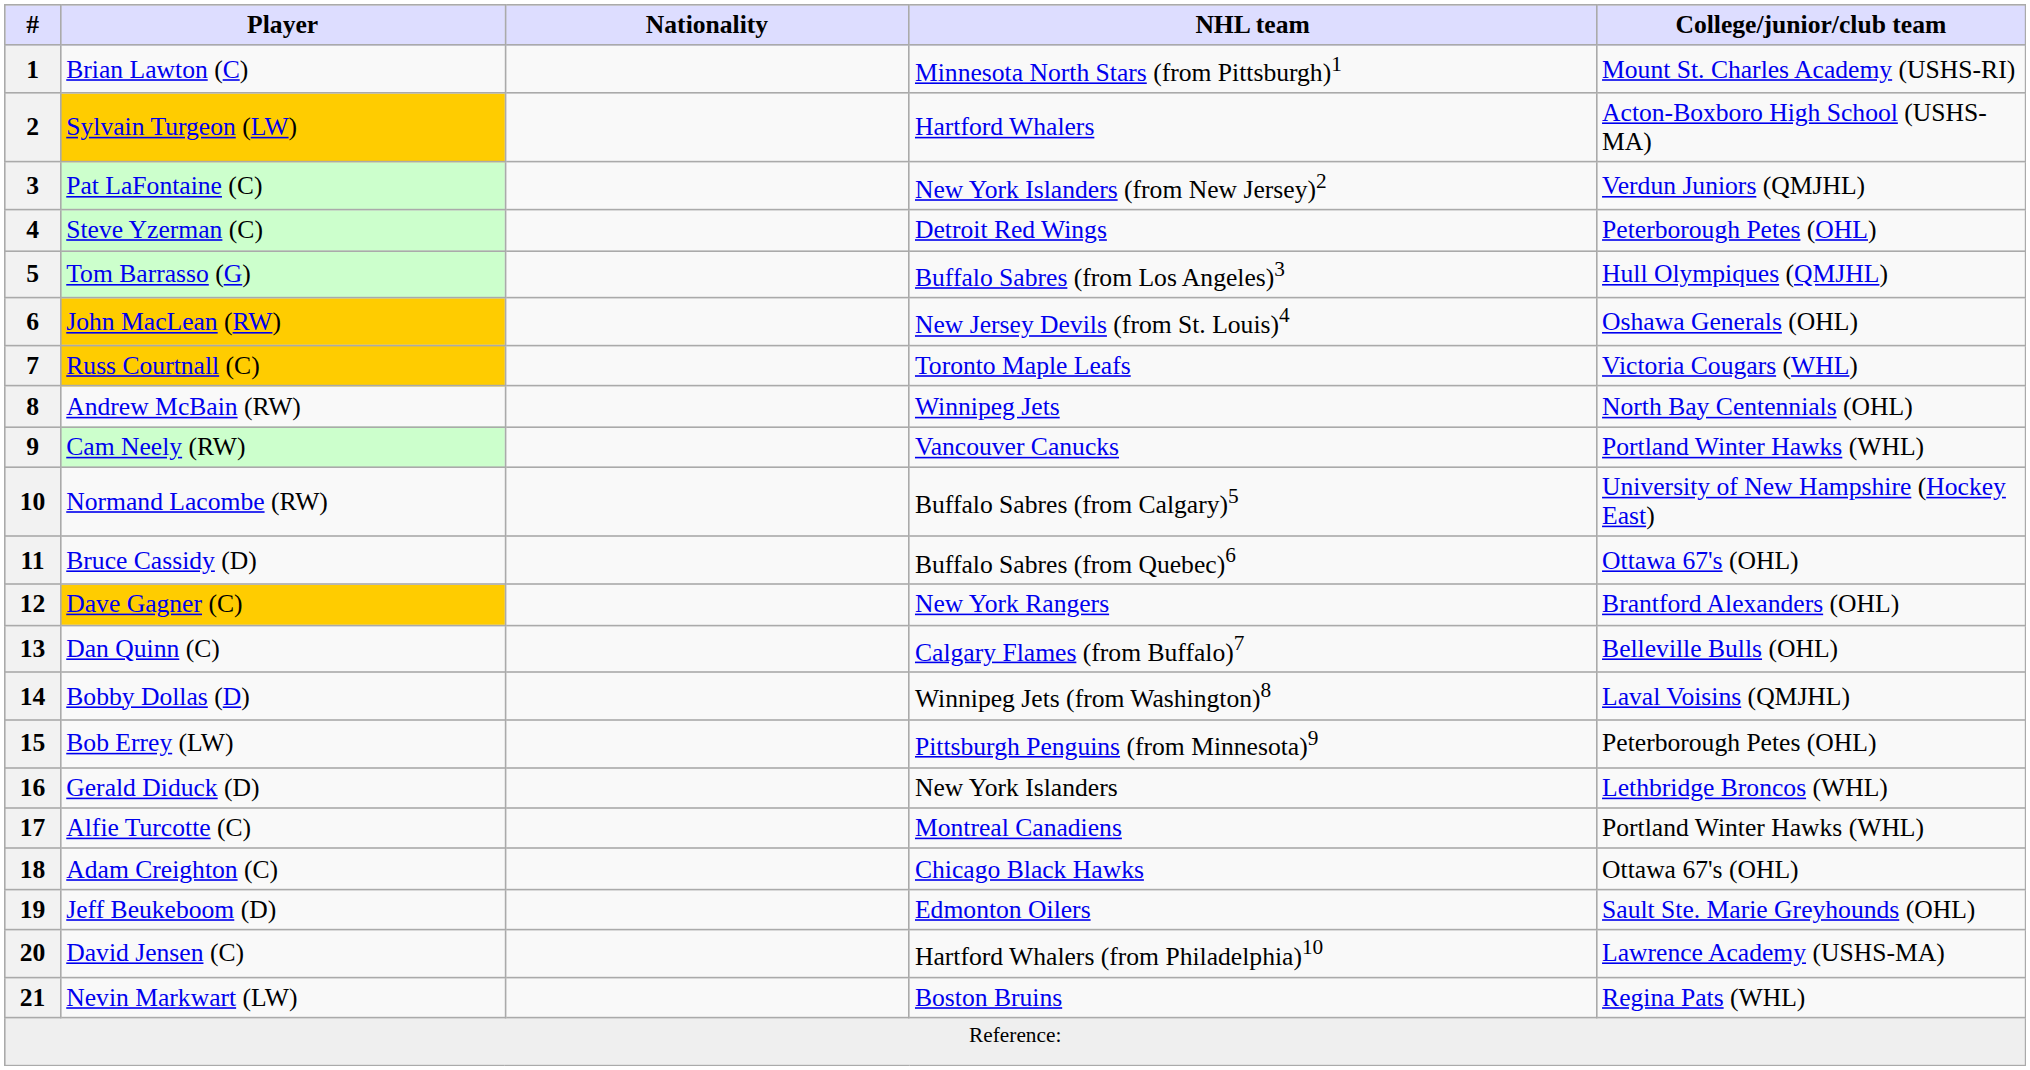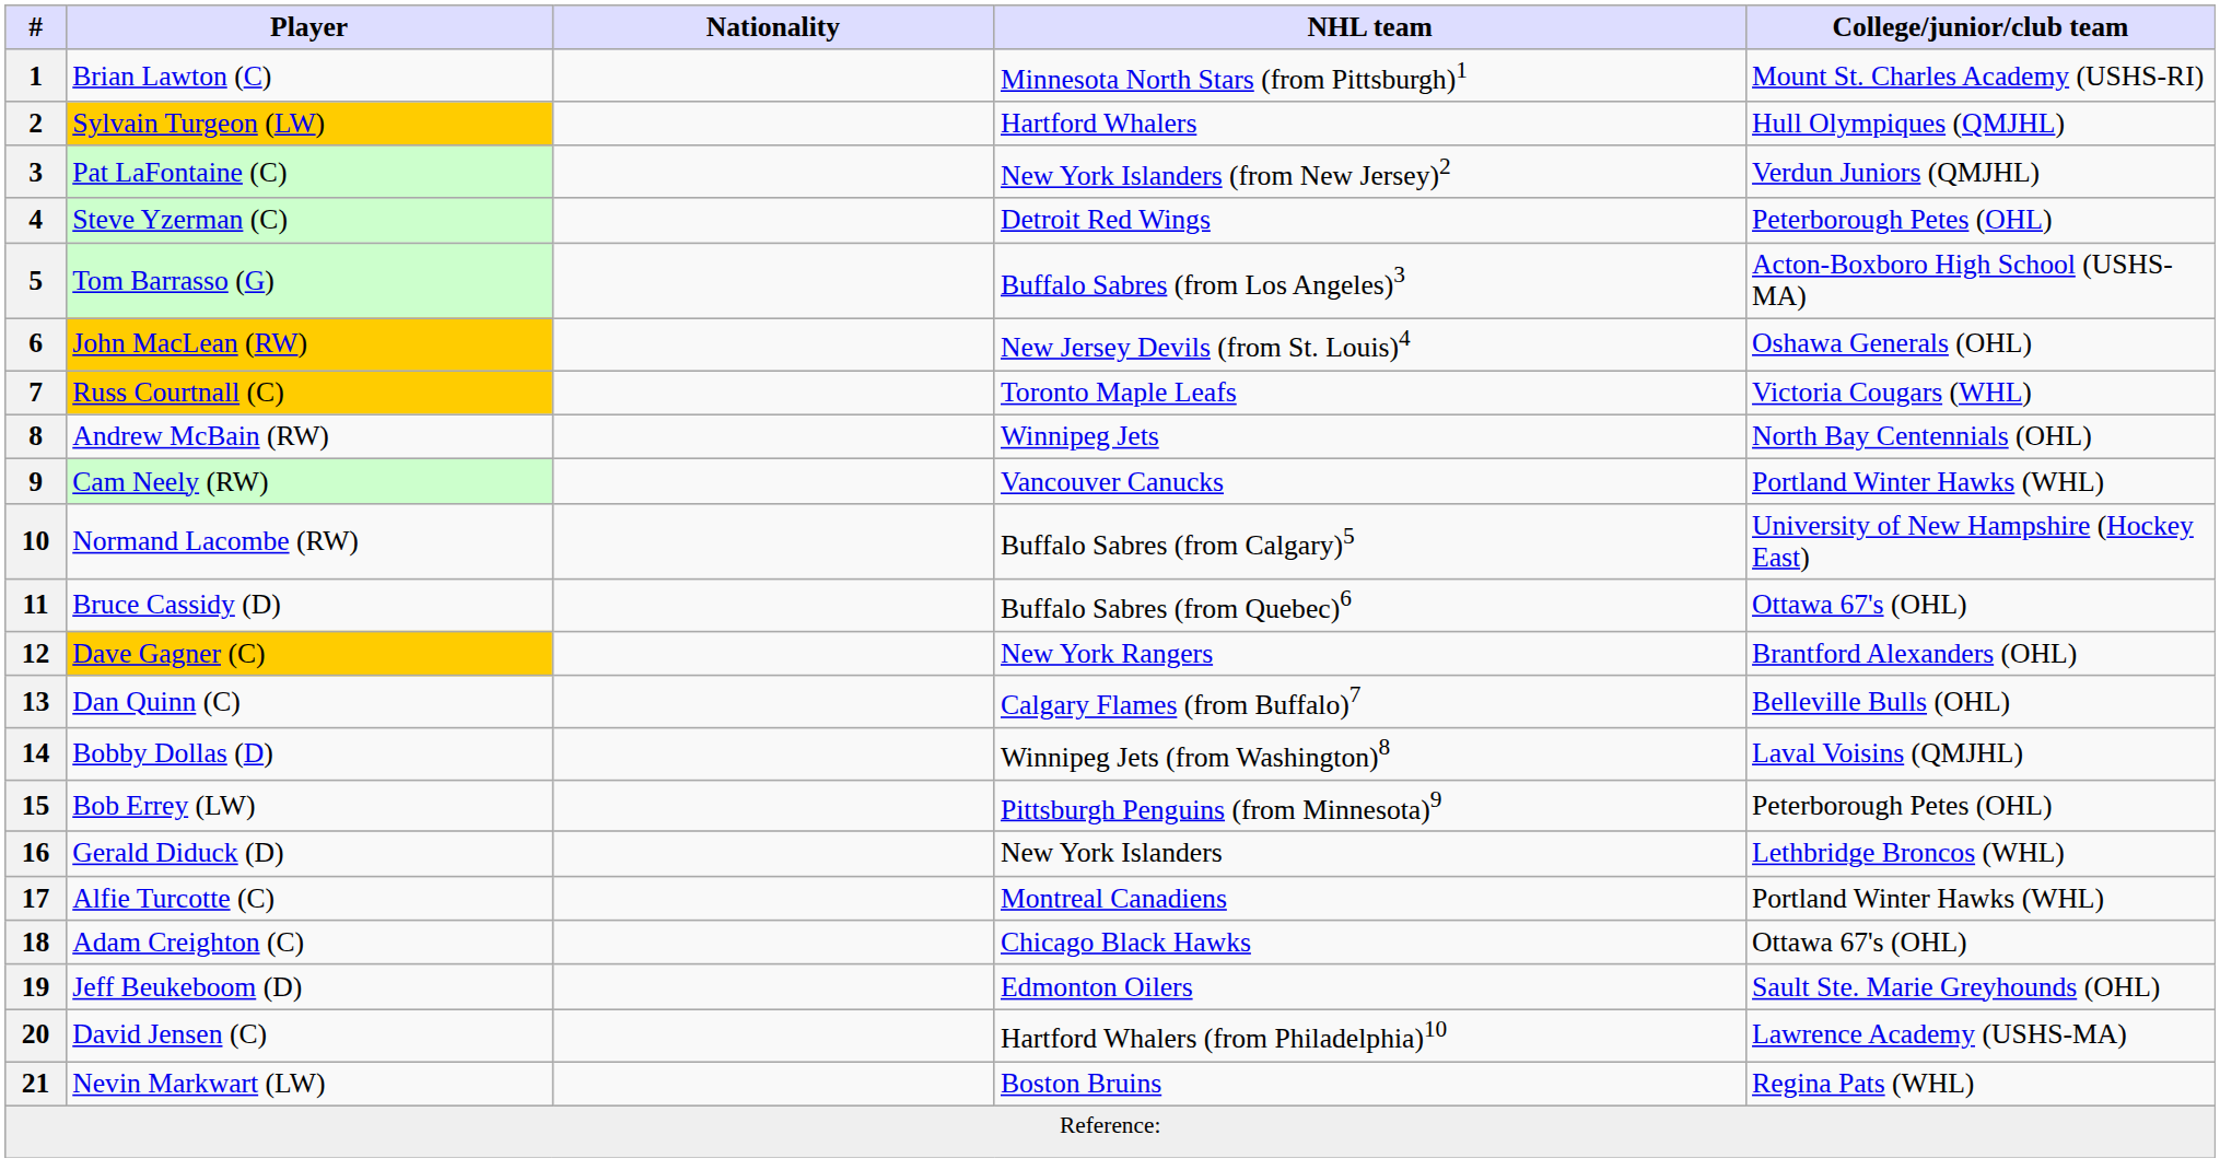2 | College/junior/club team: Acton-Boxboro High School (USHS-MA) -> Hull Olympiques (QMJHL)
5 | College/junior/club team: Hull Olympiques (QMJHL) -> Acton-Boxboro High School (USHS-MA)
